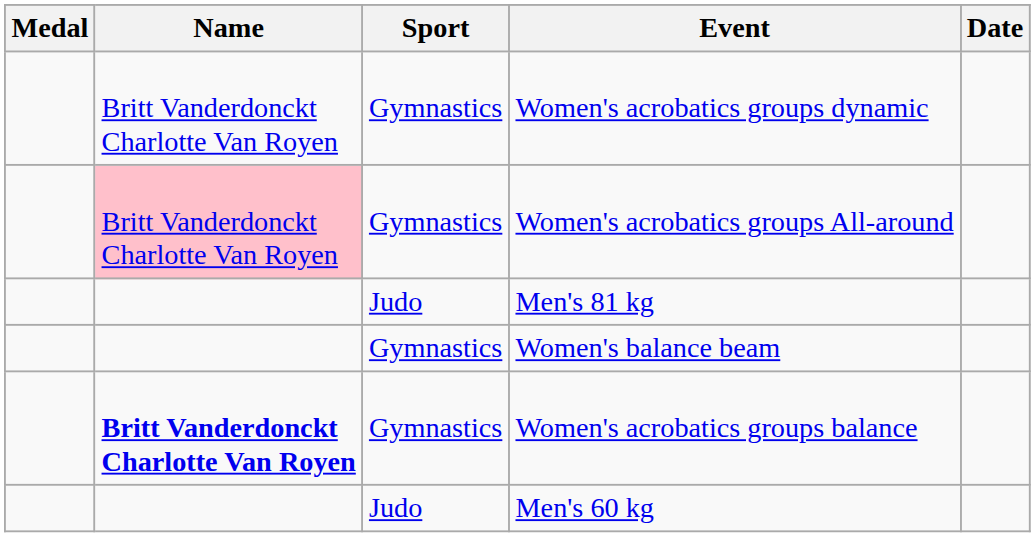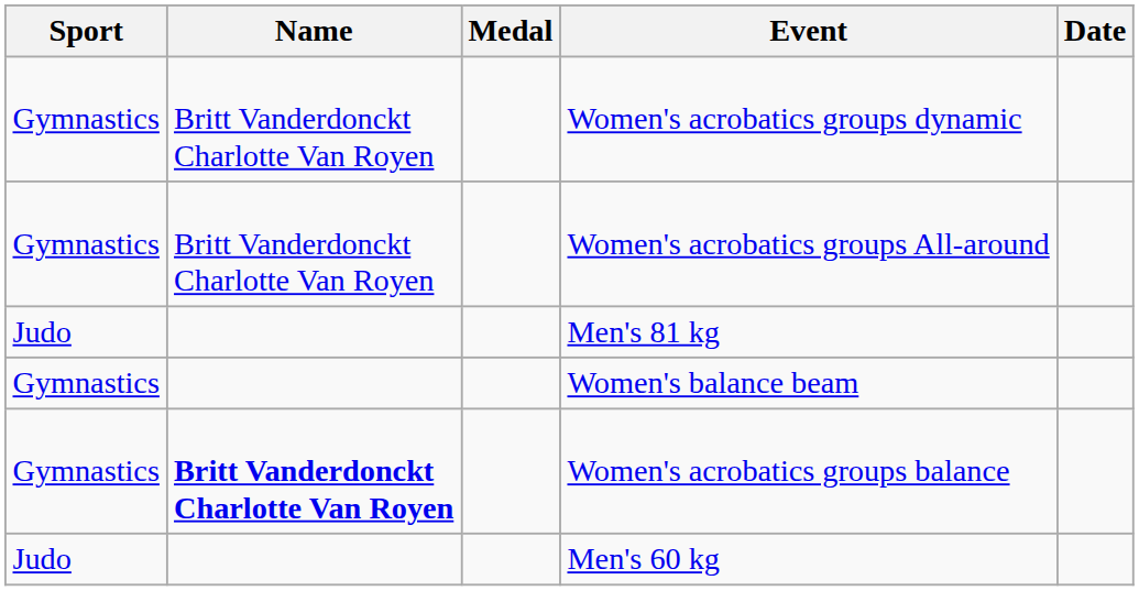columns swapped: Medal <-> Sport
Women's acrobatics groups All-around | Name: pink background -> no background
